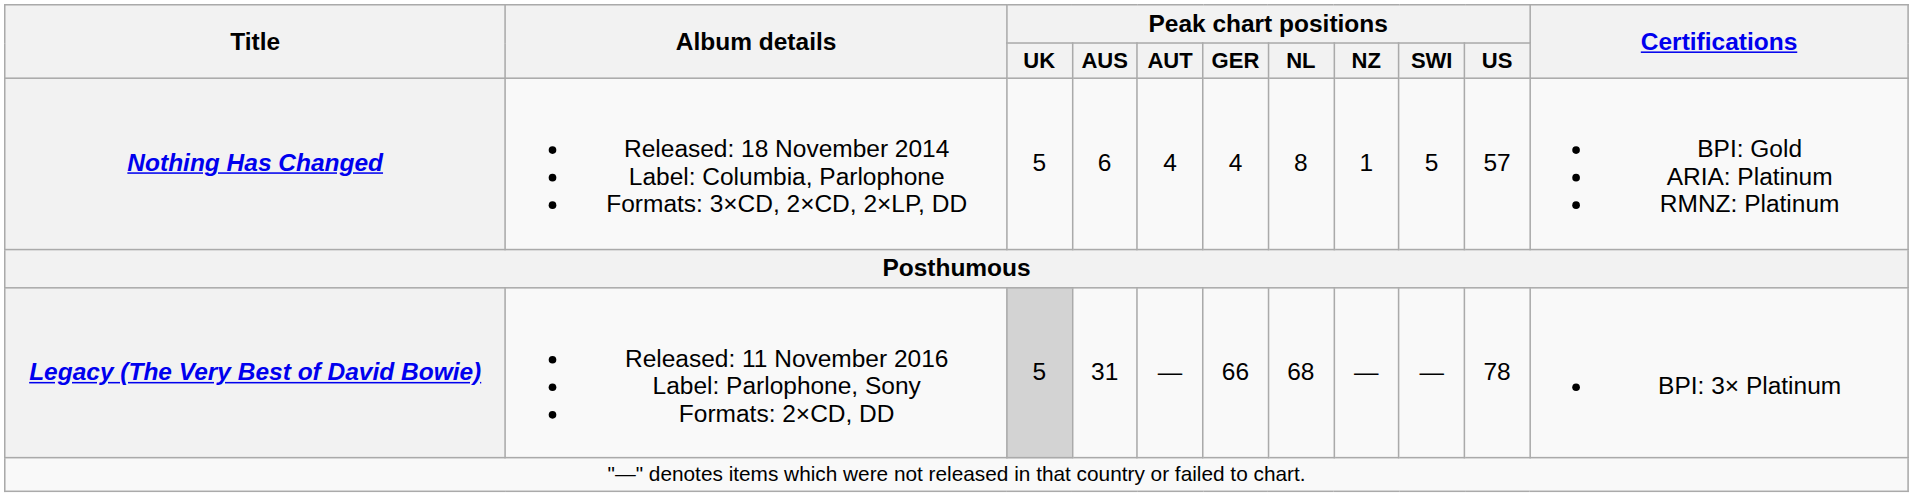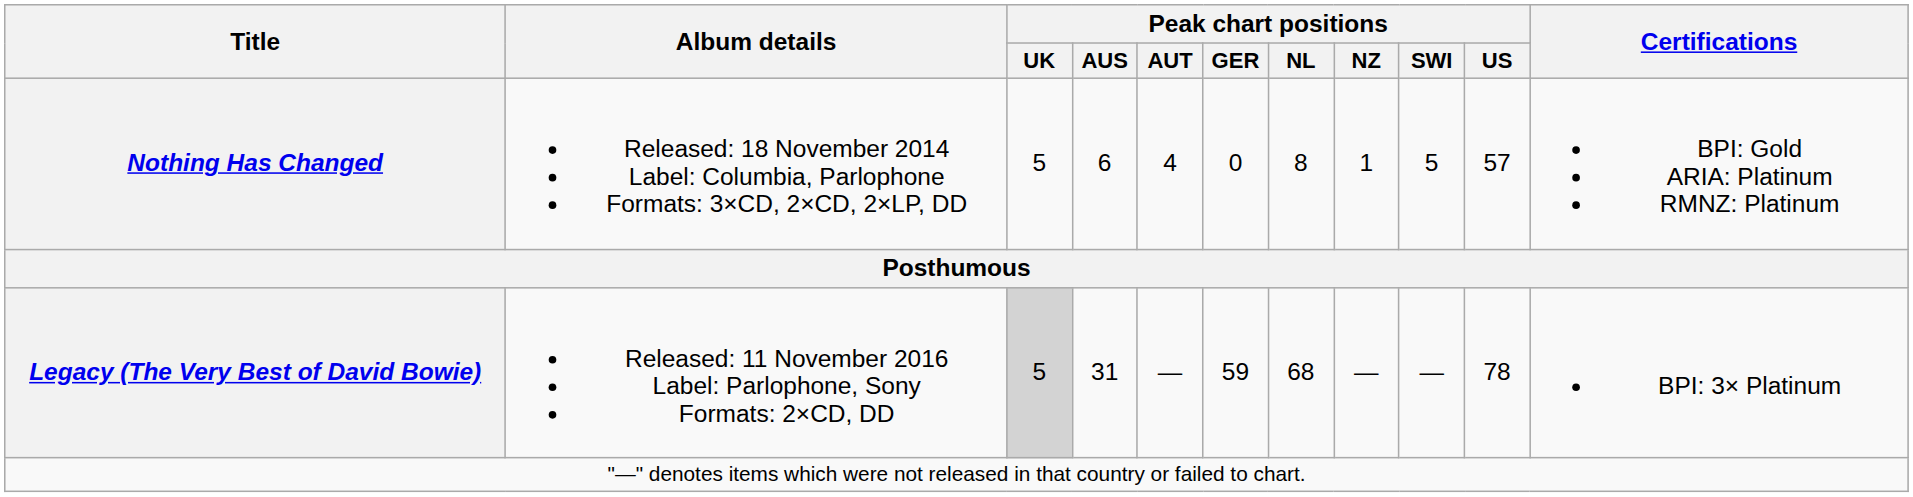Nothing Has Changed | Peak chart positions / GER: 4 -> 0
Legacy (The Very Best of David Bowie) | Peak chart positions / GER: 66 -> 59
